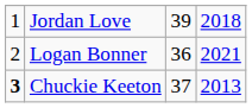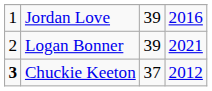Jordan Love | column 4: 2018 -> 2016
Logan Bonner | column 3: 36 -> 39
Chuckie Keeton | column 4: 2013 -> 2012
